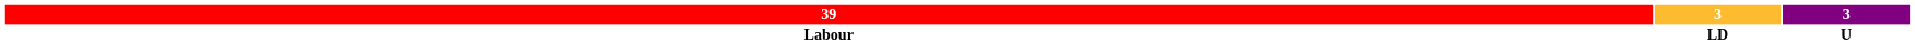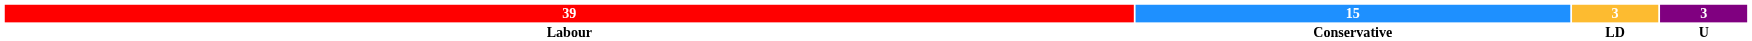+ column: 15 | Conservative
